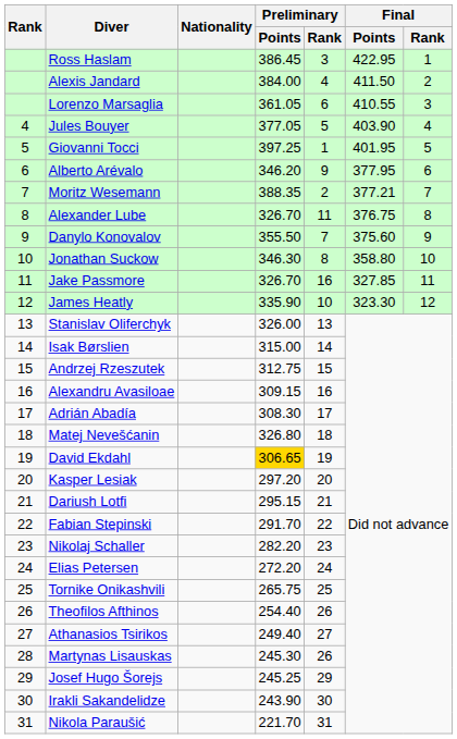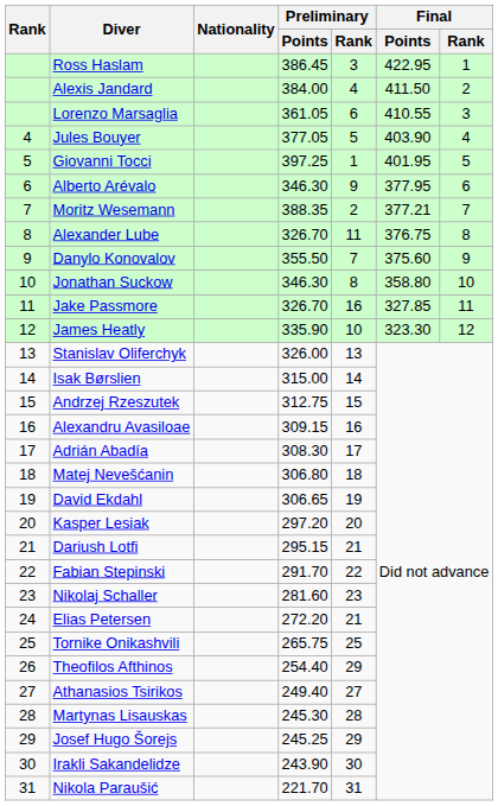Alberto Arévalo | Preliminary / Points: 346.20 -> 346.30
Matej Nevešćanin | Preliminary / Points: 326.80 -> 306.80
David Ekdahl | Preliminary / Points: gold background -> no background
Nikolaj Schaller | Preliminary / Points: 282.20 -> 281.60
Elias Petersen | Preliminary / Rank: 24 -> 21
Theofilos Afthinos | Preliminary / Rank: 26 -> 29
Martynas Lisauskas | Preliminary / Rank: 26 -> 28
